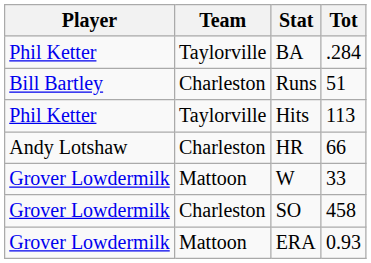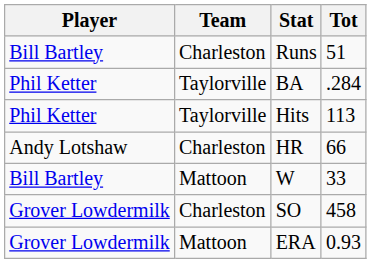rows swapped: BA <-> Runs
W | Player: Grover Lowdermilk -> Bill Bartley
